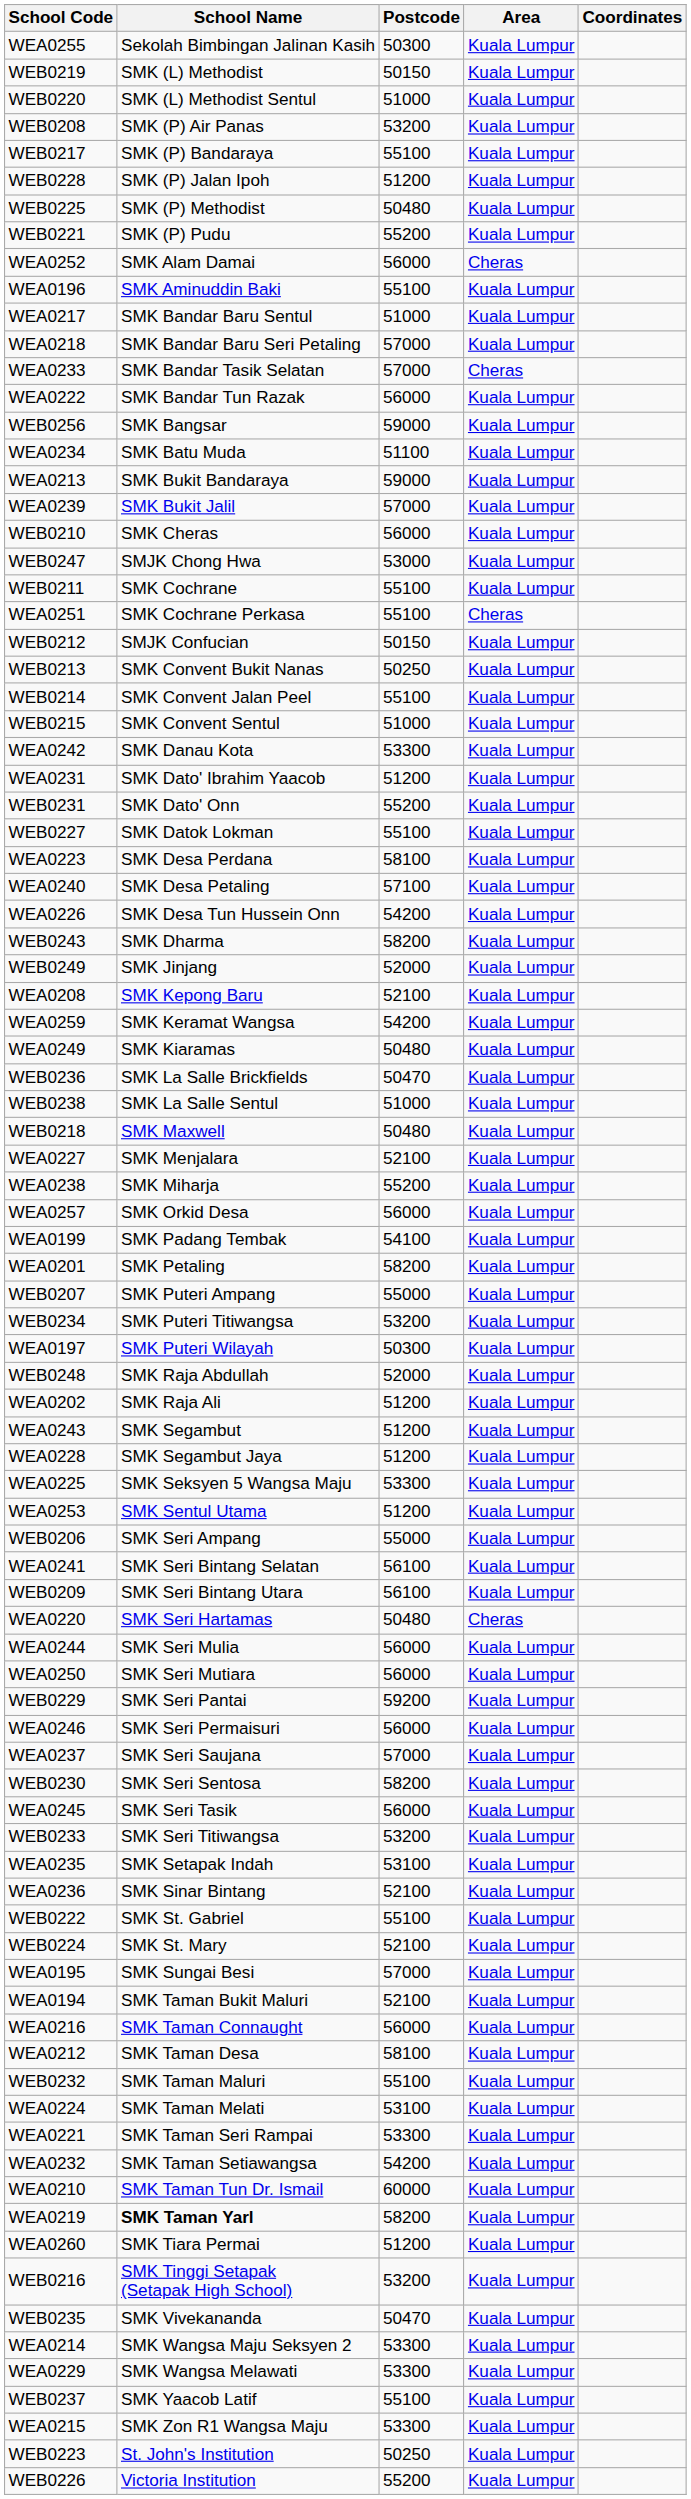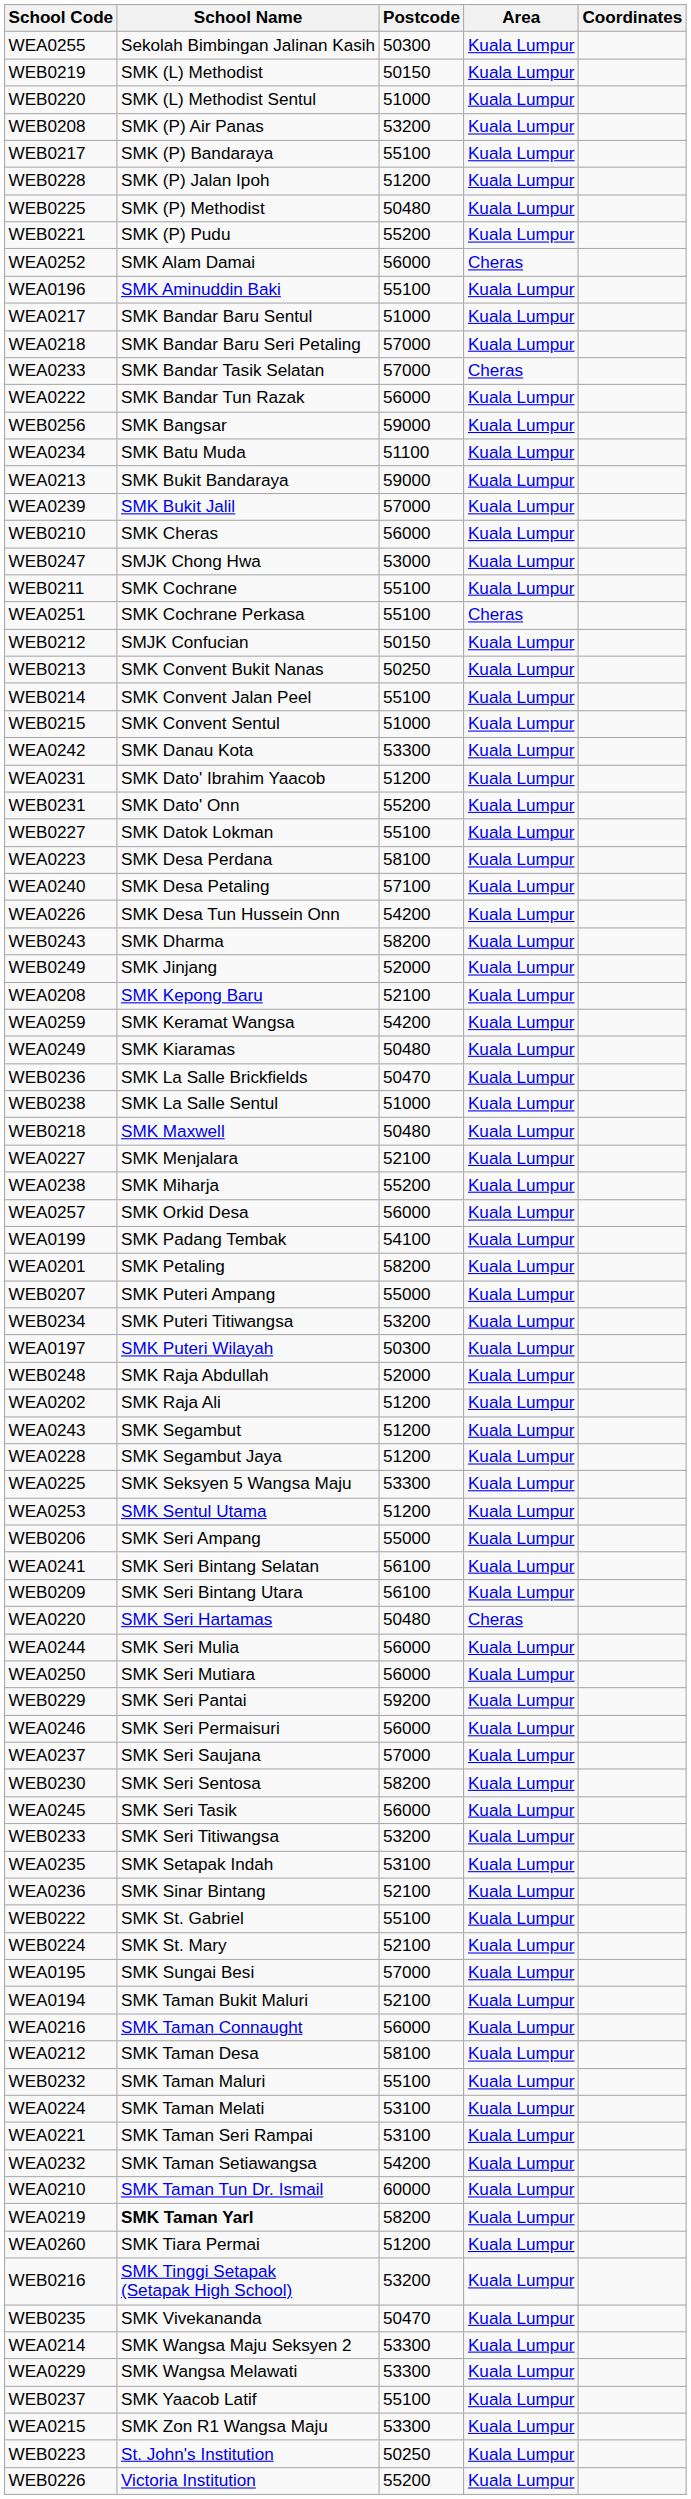WEA0221 | Postcode: 53300 -> 53100
